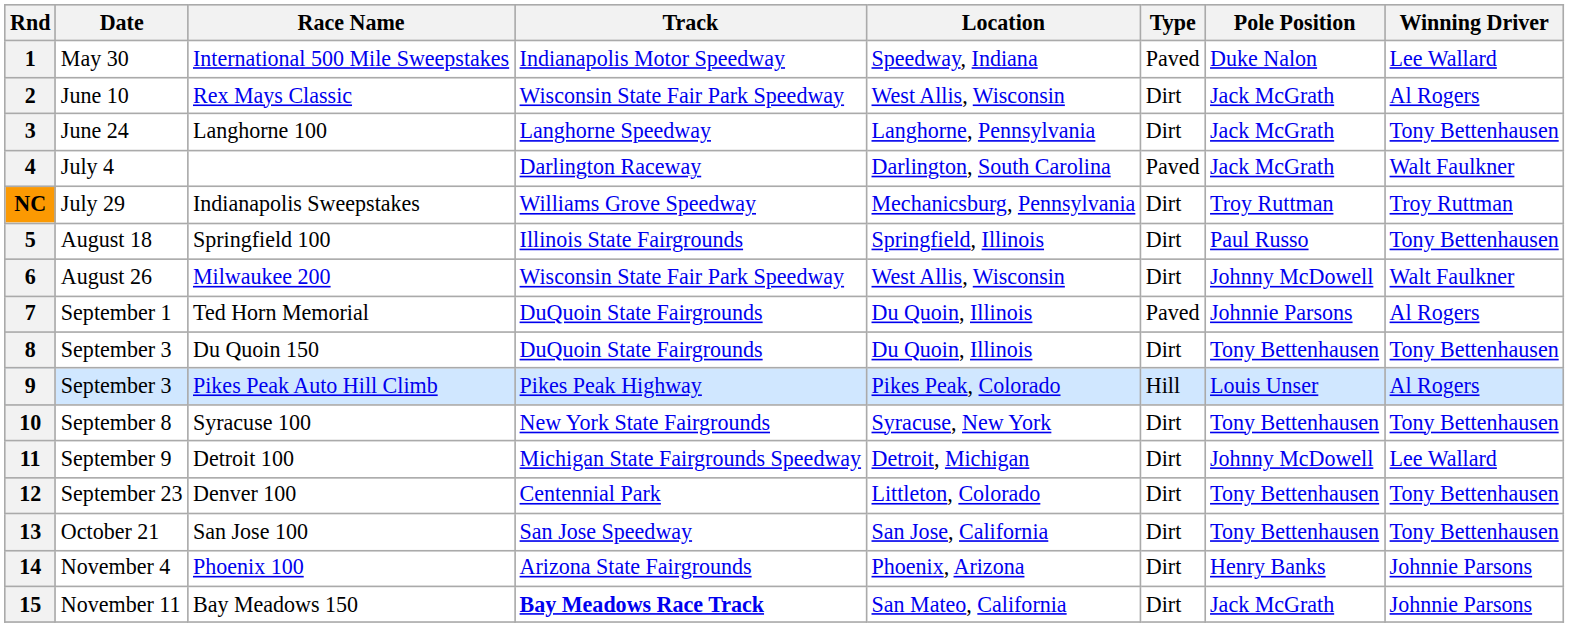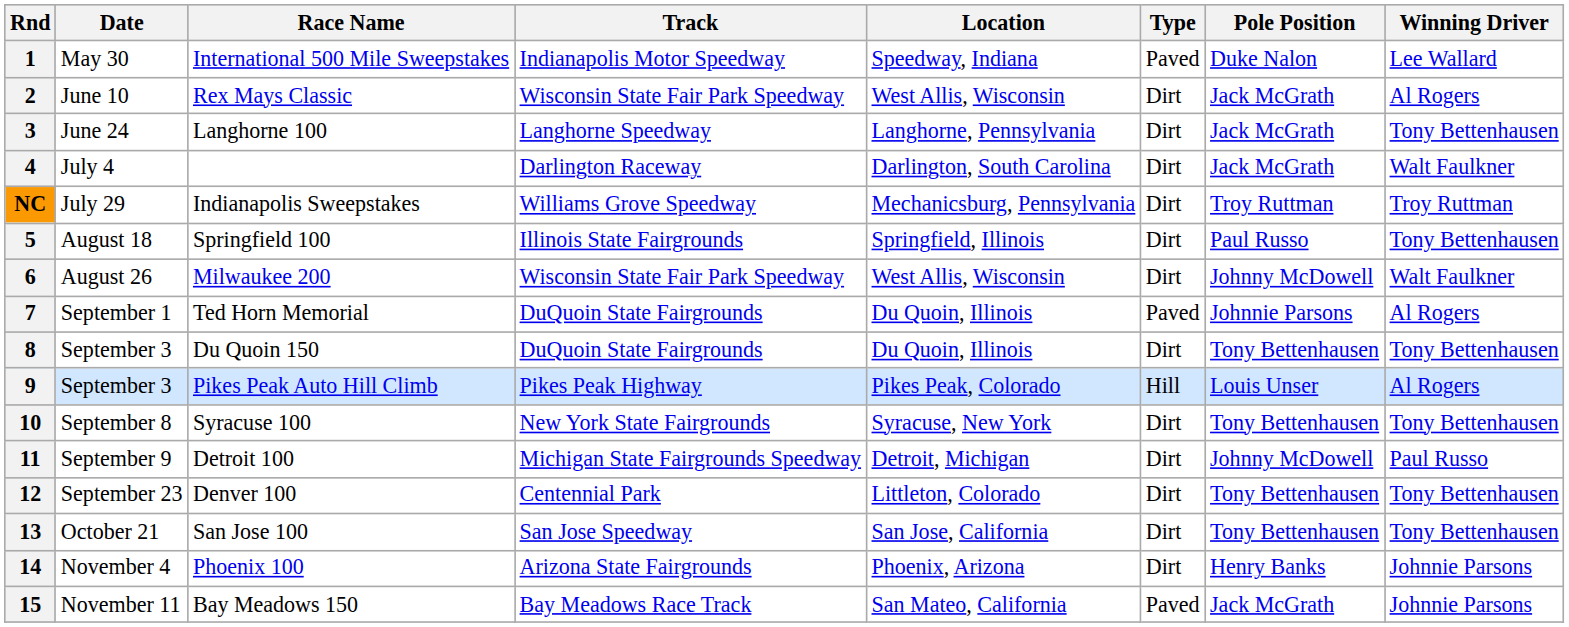4 | Type: Paved -> Dirt
11 | Winning Driver: Lee Wallard -> Paul Russo
15 | Track: bold -> normal
15 | Type: Dirt -> Paved
